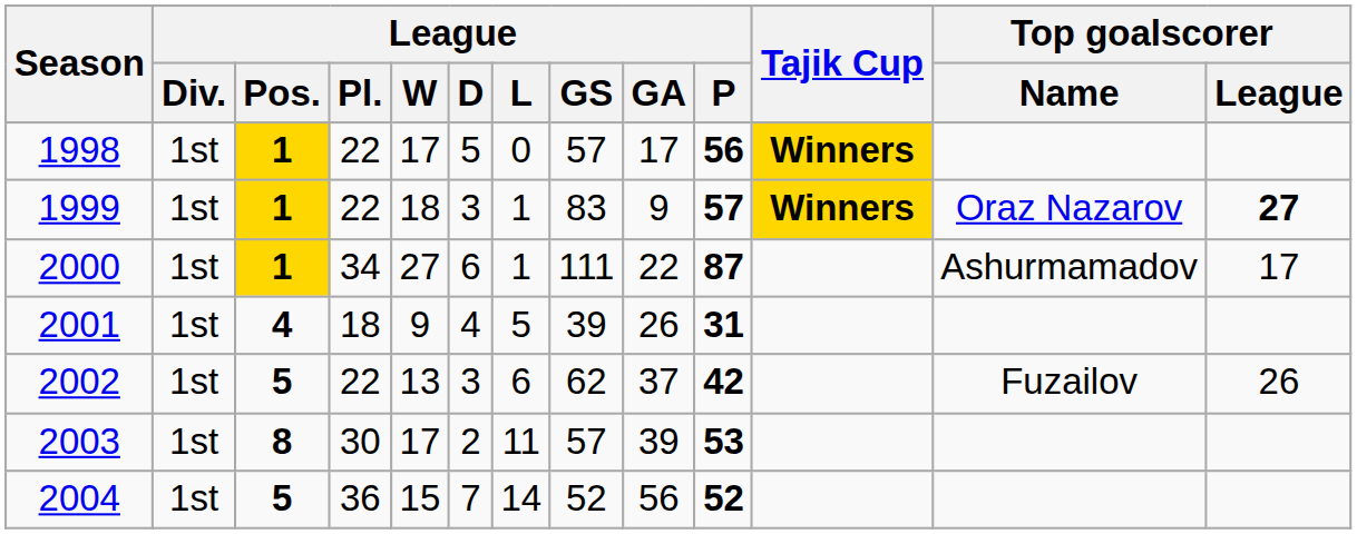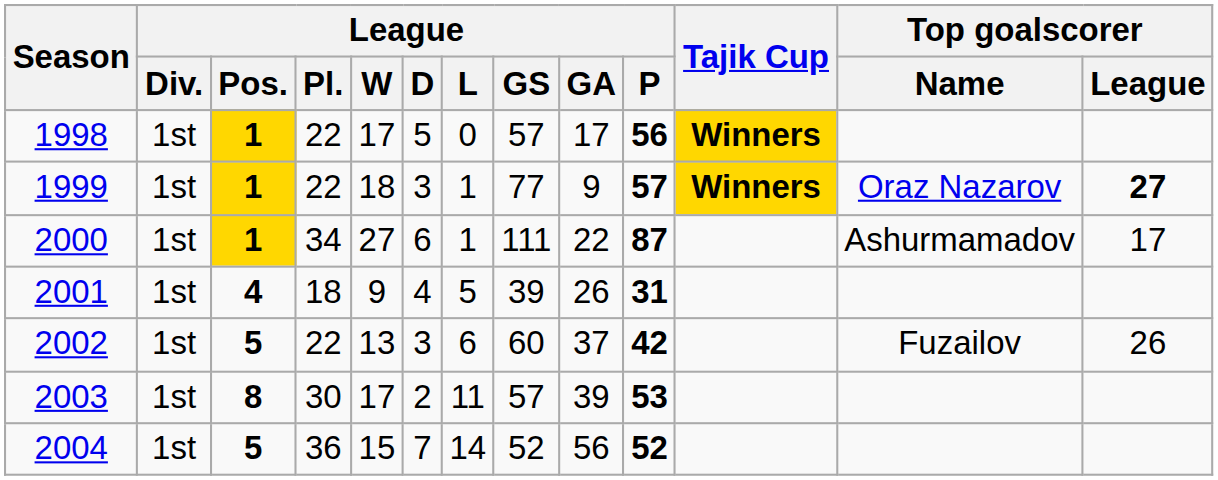1999 | League / GS: 83 -> 77
2002 | League / GS: 62 -> 60
